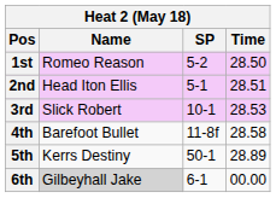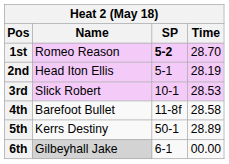1st | SP: normal -> bold
1st | Time: 28.50 -> 28.70
2nd | Time: 28.51 -> 28.19
